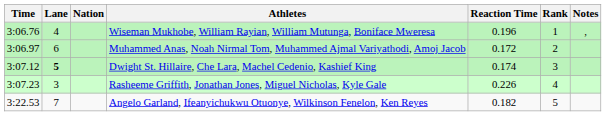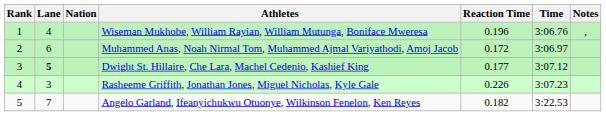columns swapped: Rank <-> Time
Dwight St. Hillaire, Che Lara, Machel Cedenio, Kashief King | Reaction Time: 0.174 -> 0.177
